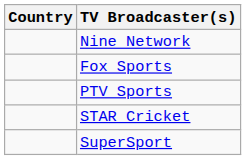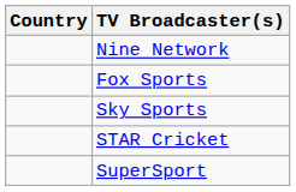+ row: Sky Sports
- row: PTV Sports
